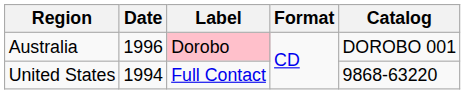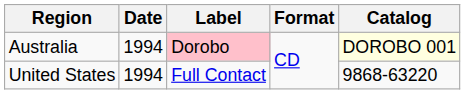Australia | Date: 1996 -> 1994
Australia | Catalog: no background -> lightyellow background
